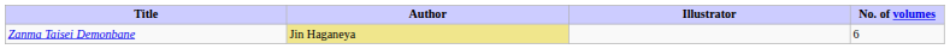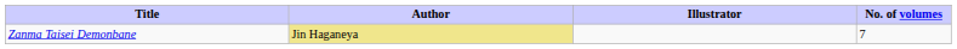Zanma Taisei Demonbane | No. of volumes: 6 -> 7
